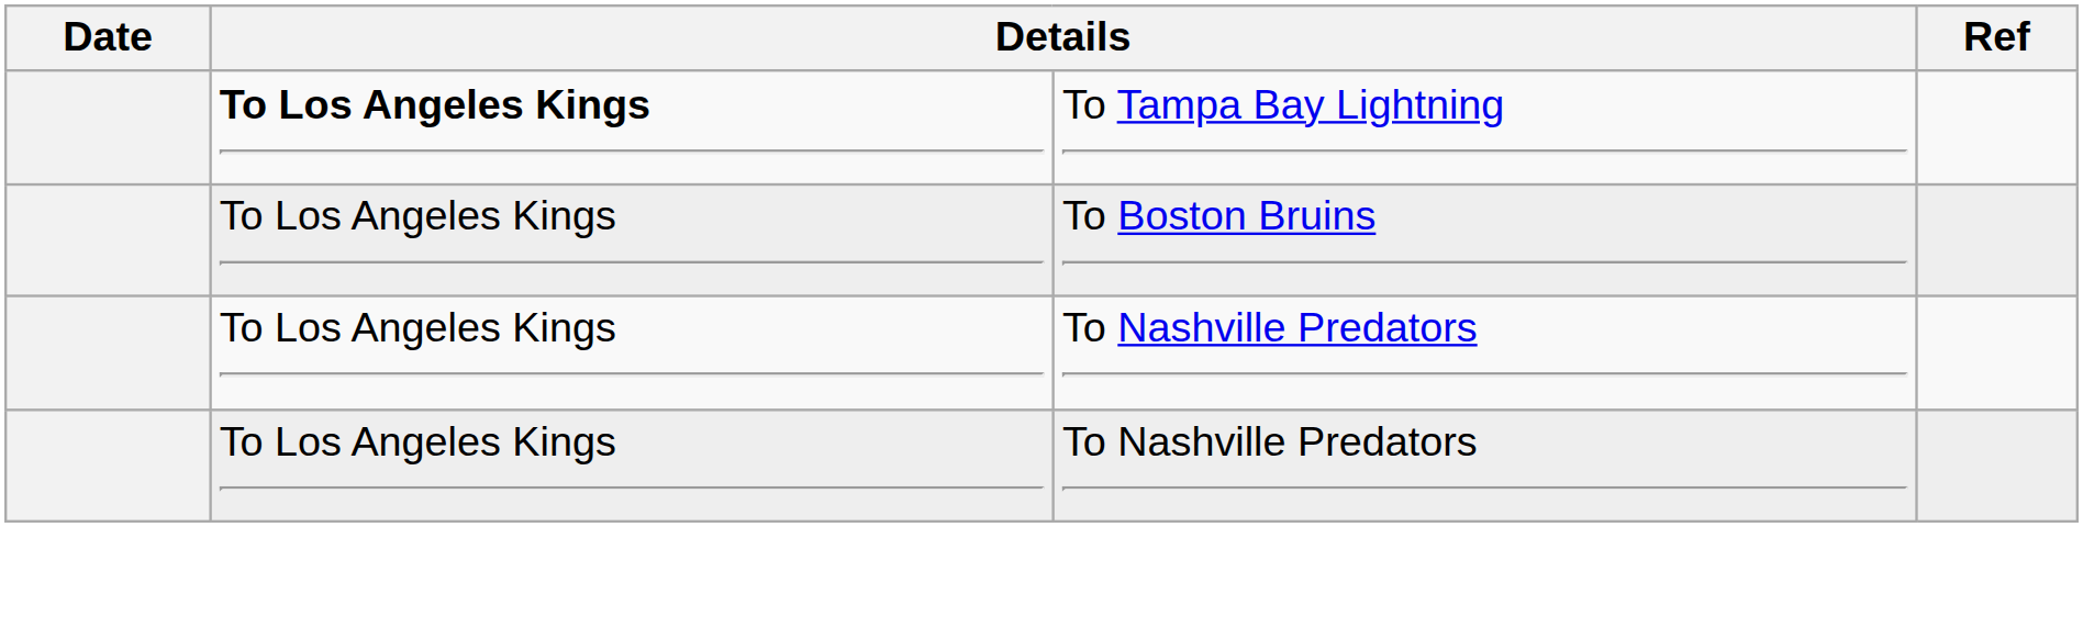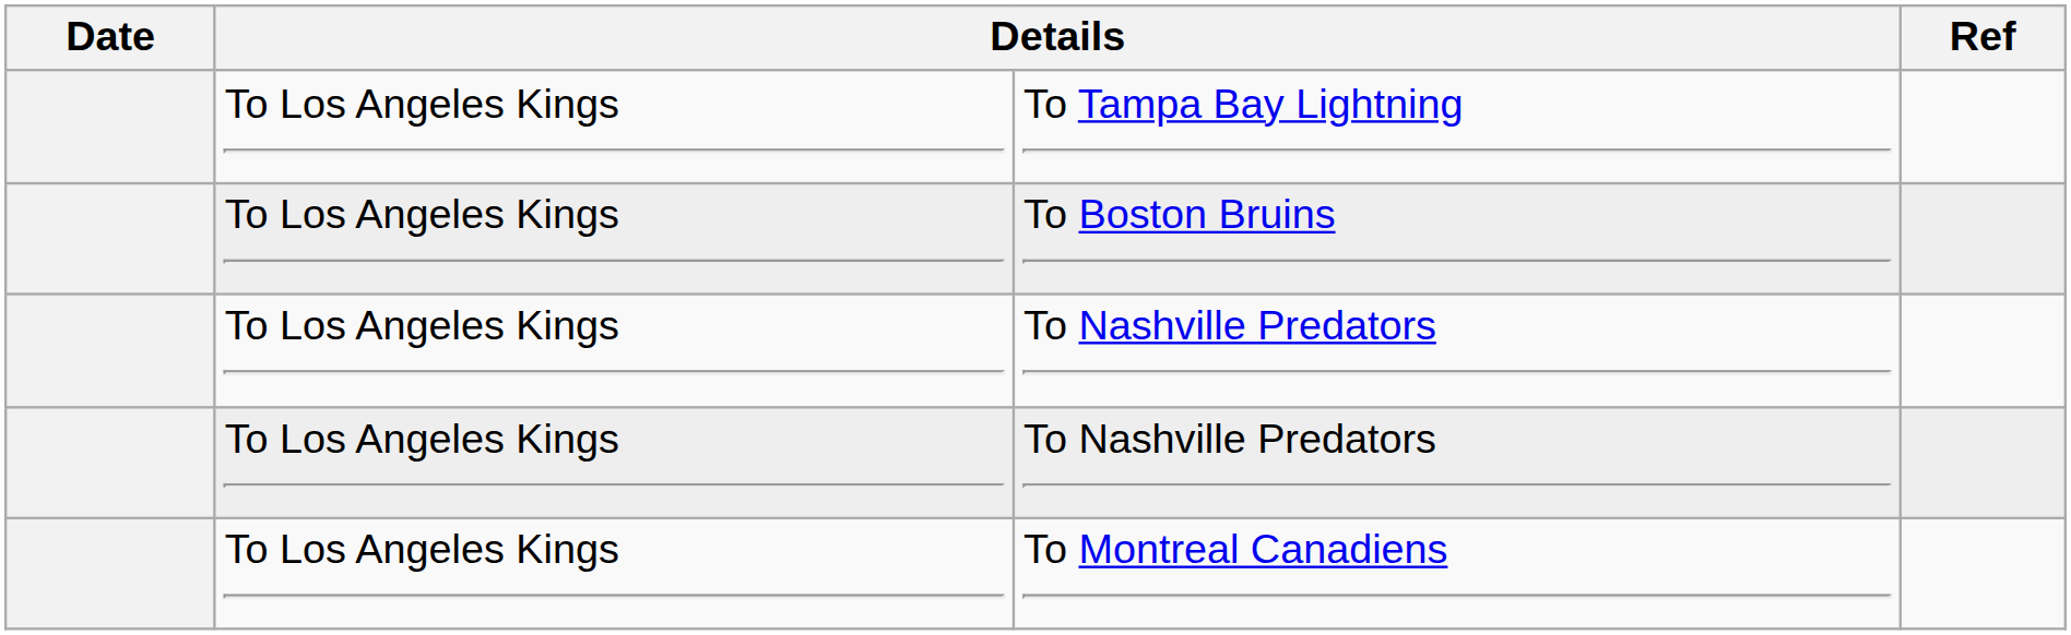To Tampa Bay Lightning | column 2: bold -> normal
+ row: To Los Angeles Kings | To Montreal Canadiens
